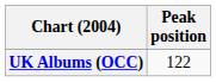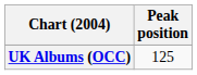UK Albums (OCC) | Peak position: 122 -> 125
